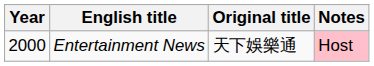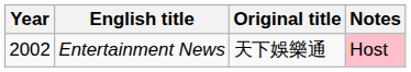Entertainment News | Year: 2000 -> 2002
